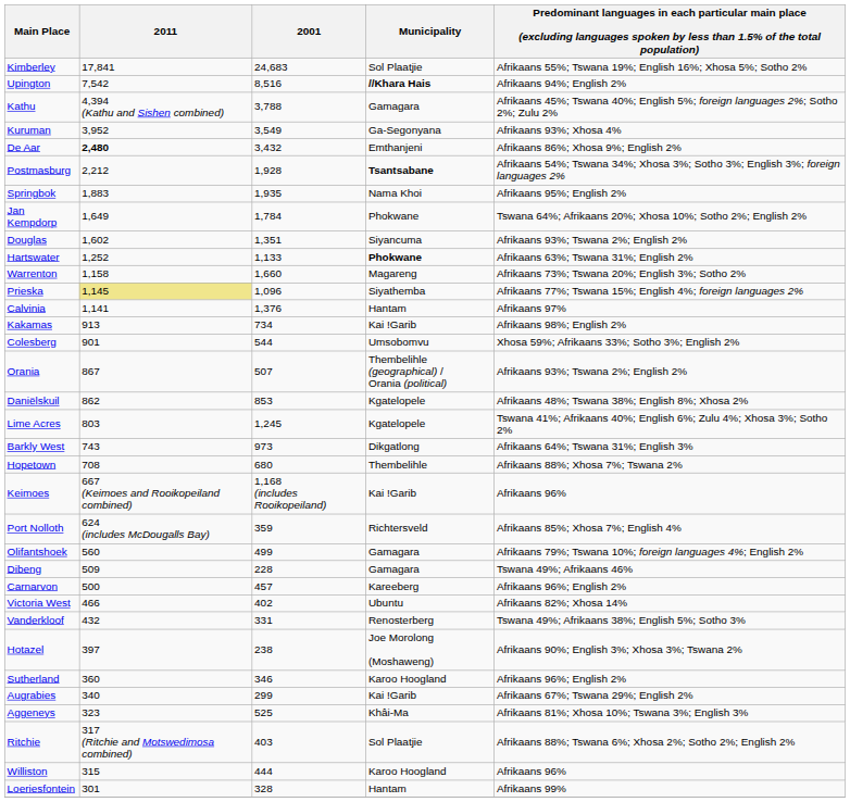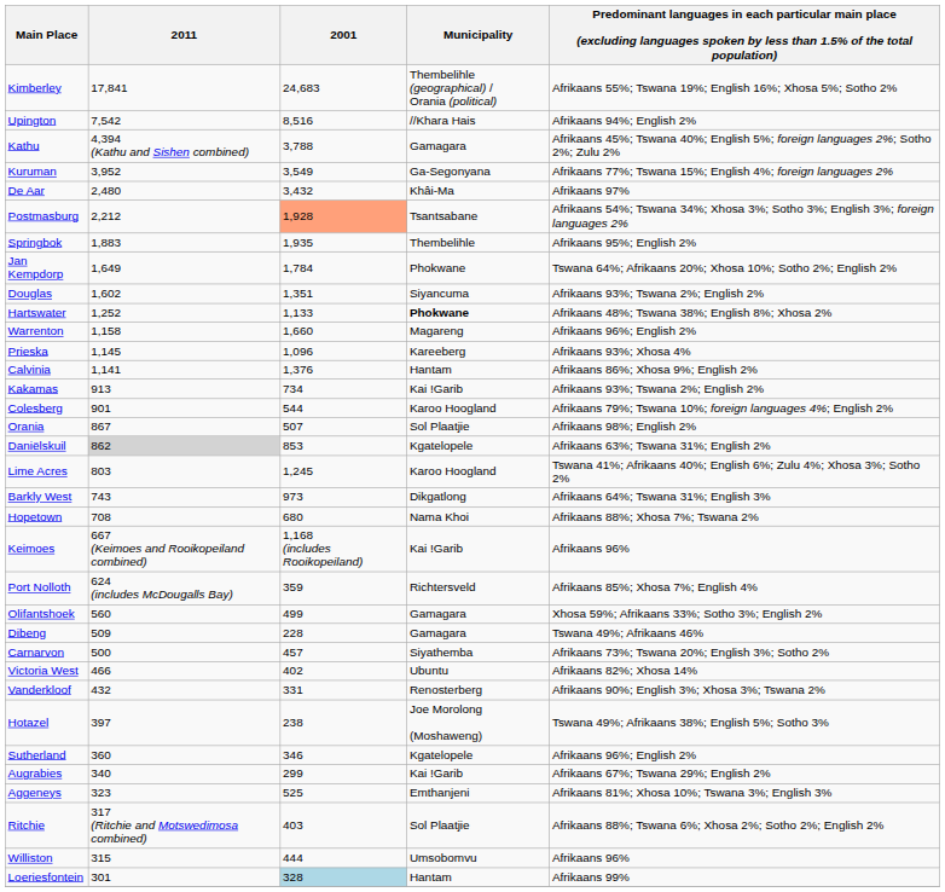Kimberley | Municipality: Sol Plaatjie -> Thembelihle (geographical) / Orania (political)
Upington | Municipality: bold -> normal
Kuruman | column 5: Afrikaans 93%; Xhosa 4% -> Afrikaans 77%; Tswana 15%; English 4%; foreign languages 2%
De Aar | 2011: bold -> normal
De Aar | Municipality: Emthanjeni -> Khâi-Ma
De Aar | column 5: Afrikaans 86%; Xhosa 9%; English 2% -> Afrikaans 97%
Postmasburg | 2001: no background -> lightsalmon background
Postmasburg | Municipality: bold -> normal
Springbok | Municipality: Nama Khoi -> Thembelihle
Hartswater | column 5: Afrikaans 63%; Tswana 31%; English 2% -> Afrikaans 48%; Tswana 38%; English 8%; Xhosa 2%
Warrenton | column 5: Afrikaans 73%; Tswana 20%; English 3%; Sotho 2% -> Afrikaans 96%; English 2%
Prieska | 2011: khaki background -> no background
Prieska | Municipality: Siyathemba -> Kareeberg
Prieska | column 5: Afrikaans 77%; Tswana 15%; English 4%; foreign languages 2% -> Afrikaans 93%; Xhosa 4%
Calvinia | column 5: Afrikaans 97% -> Afrikaans 86%; Xhosa 9%; English 2%
Kakamas | column 5: Afrikaans 98%; English 2% -> Afrikaans 93%; Tswana 2%; English 2%
Colesberg | Municipality: Umsobomvu -> Karoo Hoogland
Colesberg | column 5: Xhosa 59%; Afrikaans 33%; Sotho 3%; English 2% -> Afrikaans 79%; Tswana 10%; foreign languages 4%; English 2%
Orania | Municipality: Thembelihle (geographical) / Orania (political) -> Sol Plaatjie
Orania | column 5: Afrikaans 93%; Tswana 2%; English 2% -> Afrikaans 98%; English 2%
Daniëlskuil | 2011: no background -> lightgrey background
Daniëlskuil | column 5: Afrikaans 48%; Tswana 38%; English 8%; Xhosa 2% -> Afrikaans 63%; Tswana 31%; English 2%
Lime Acres | Municipality: Kgatelopele -> Karoo Hoogland
Hopetown | Municipality: Thembelihle -> Nama Khoi
Olifantshoek | column 5: Afrikaans 79%; Tswana 10%; foreign languages 4%; English 2% -> Xhosa 59%; Afrikaans 33%; Sotho 3%; English 2%
Carnarvon | Municipality: Kareeberg -> Siyathemba
Carnarvon | column 5: Afrikaans 96%; English 2% -> Afrikaans 73%; Tswana 20%; English 3%; Sotho 2%
Vanderkloof | column 5: Tswana 49%; Afrikaans 38%; English 5%; Sotho 3% -> Afrikaans 90%; English 3%; Xhosa 3%; Tswana 2%
Hotazel | column 5: Afrikaans 90%; English 3%; Xhosa 3%; Tswana 2% -> Tswana 49%; Afrikaans 38%; English 5%; Sotho 3%
Sutherland | Municipality: Karoo Hoogland -> Kgatelopele
Aggeneys | Municipality: Khâi-Ma -> Emthanjeni
Williston | Municipality: Karoo Hoogland -> Umsobomvu
Loeriesfontein | 2001: no background -> lightblue background
